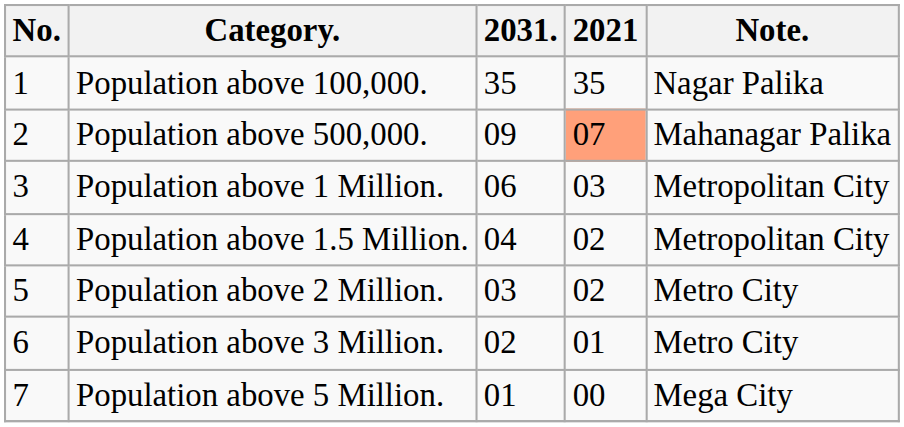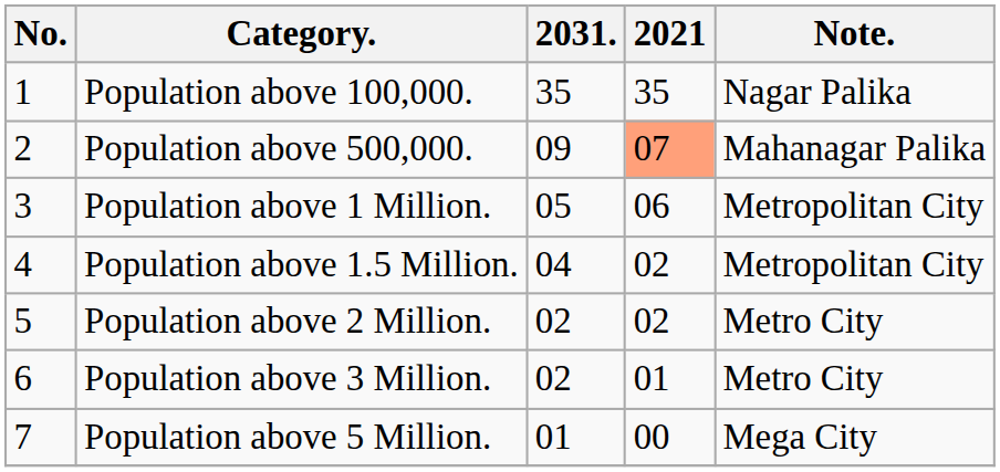Population above 1 Million. | 2031.: 06 -> 05
Population above 1 Million. | 2021: 03 -> 06
Population above 2 Million. | 2031.: 03 -> 02
